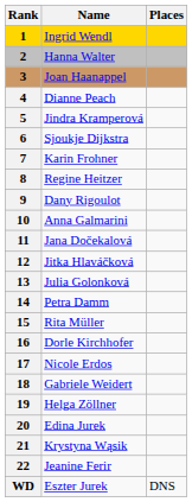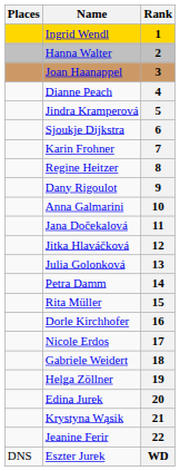columns swapped: Rank <-> Places
